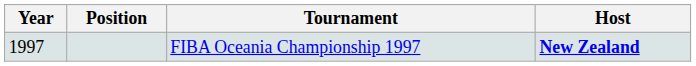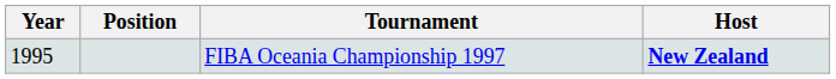FIBA Oceania Championship 1997 | Year: 1997 -> 1995
